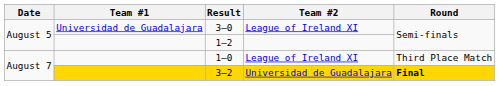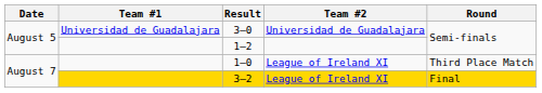3–0 | Team #2: League of Ireland XI -> Universidad de Guadalajara
3–2 | Team #2: Universidad de Guadalajara -> League of Ireland XI
3–2 | Round: bold -> normal
